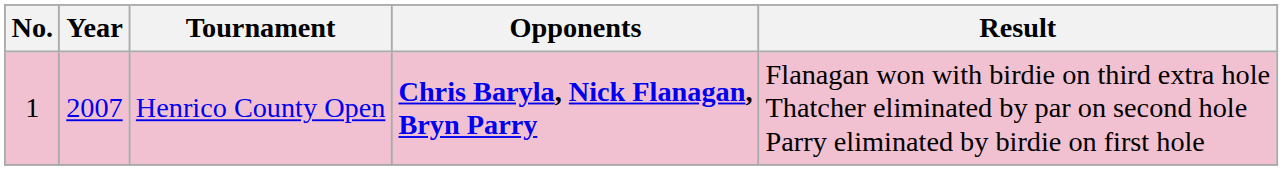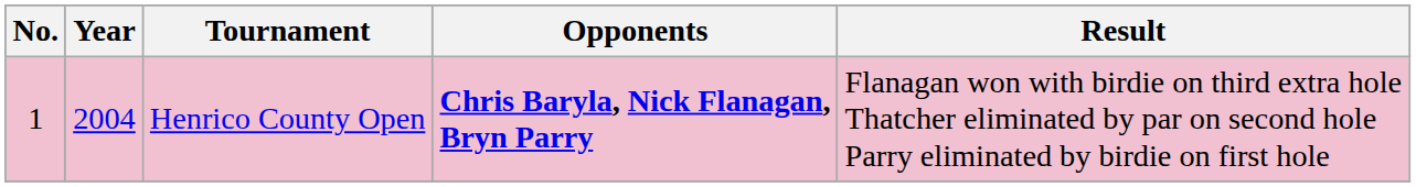Henrico County Open | Year: 2007 -> 2004
